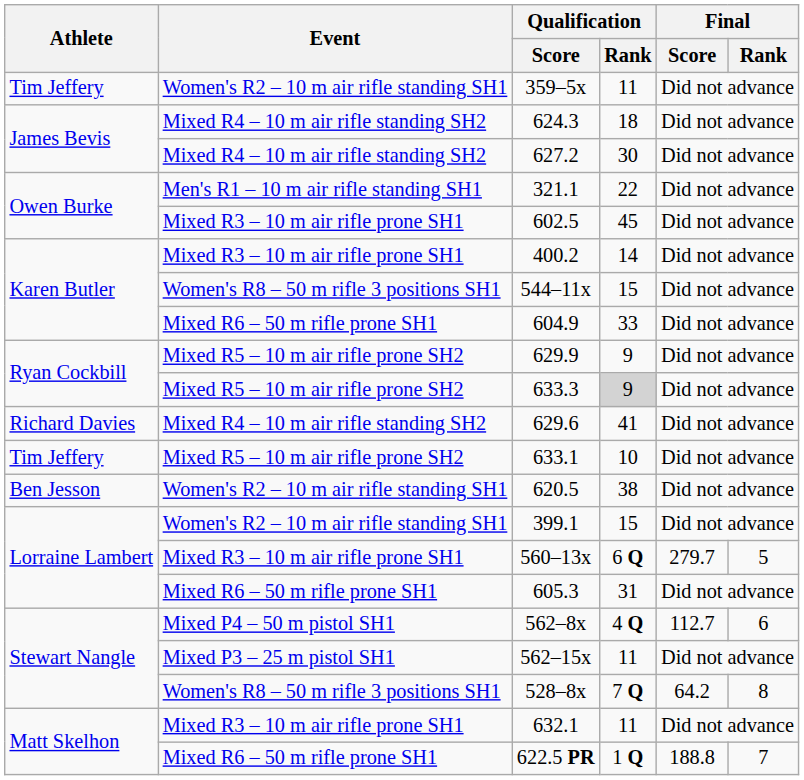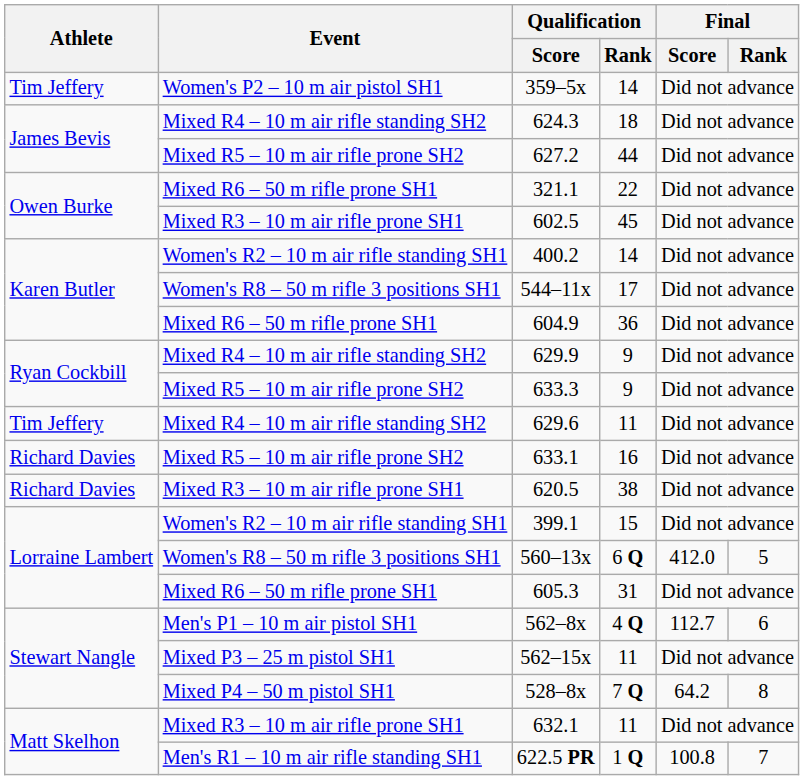359–5x | Event: Women's R2 – 10 m air rifle standing SH1 -> Women's P2 – 10 m air pistol SH1
359–5x | Qualification / Rank: 11 -> 14
627.2 | Event: Mixed R4 – 10 m air rifle standing SH2 -> Mixed R5 – 10 m air rifle prone SH2
627.2 | Qualification / Rank: 30 -> 44
321.1 | Event: Men's R1 – 10 m air rifle standing SH1 -> Mixed R6 – 50 m rifle prone SH1
400.2 | Event: Mixed R3 – 10 m air rifle prone SH1 -> Women's R2 – 10 m air rifle standing SH1
544–11x | Qualification / Rank: 15 -> 17
604.9 | Qualification / Rank: 33 -> 36
629.9 | Event: Mixed R5 – 10 m air rifle prone SH2 -> Mixed R4 – 10 m air rifle standing SH2
633.3 | Qualification / Rank: lightgrey background -> no background
629.6 | Athlete: Richard Davies -> Tim Jeffery
629.6 | Qualification / Rank: 41 -> 11
633.1 | Athlete: Tim Jeffery -> Richard Davies
633.1 | Qualification / Rank: 10 -> 16
620.5 | Athlete: Ben Jesson -> Richard Davies
620.5 | Event: Women's R2 – 10 m air rifle standing SH1 -> Mixed R3 – 10 m air rifle prone SH1
560–13x | Event: Mixed R3 – 10 m air rifle prone SH1 -> Women's R8 – 50 m rifle 3 positions SH1
560–13x | Final / Score: 279.7 -> 412.0
562–8x | Event: Mixed P4 – 50 m pistol SH1 -> Men's P1 – 10 m air pistol SH1
528–8x | Event: Women's R8 – 50 m rifle 3 positions SH1 -> Mixed P4 – 50 m pistol SH1
622.5 PR | Event: Mixed R6 – 50 m rifle prone SH1 -> Men's R1 – 10 m air rifle standing SH1
622.5 PR | Final / Score: 188.8 -> 100.8
